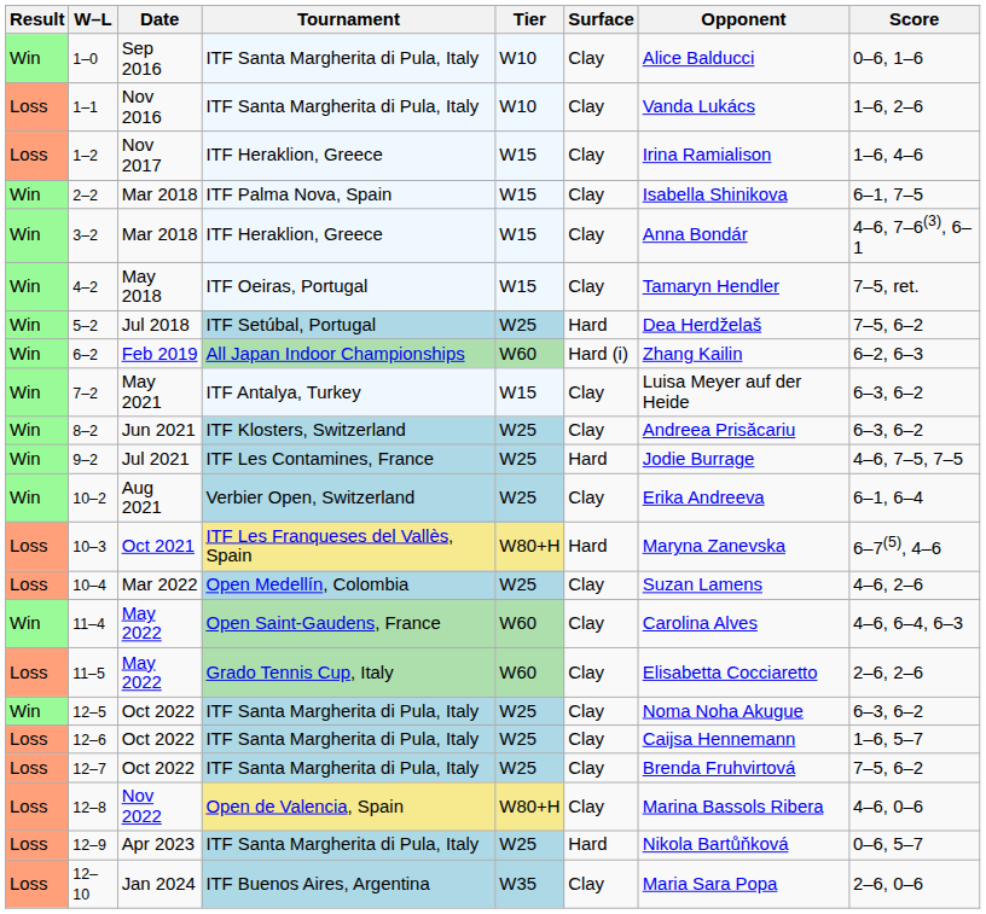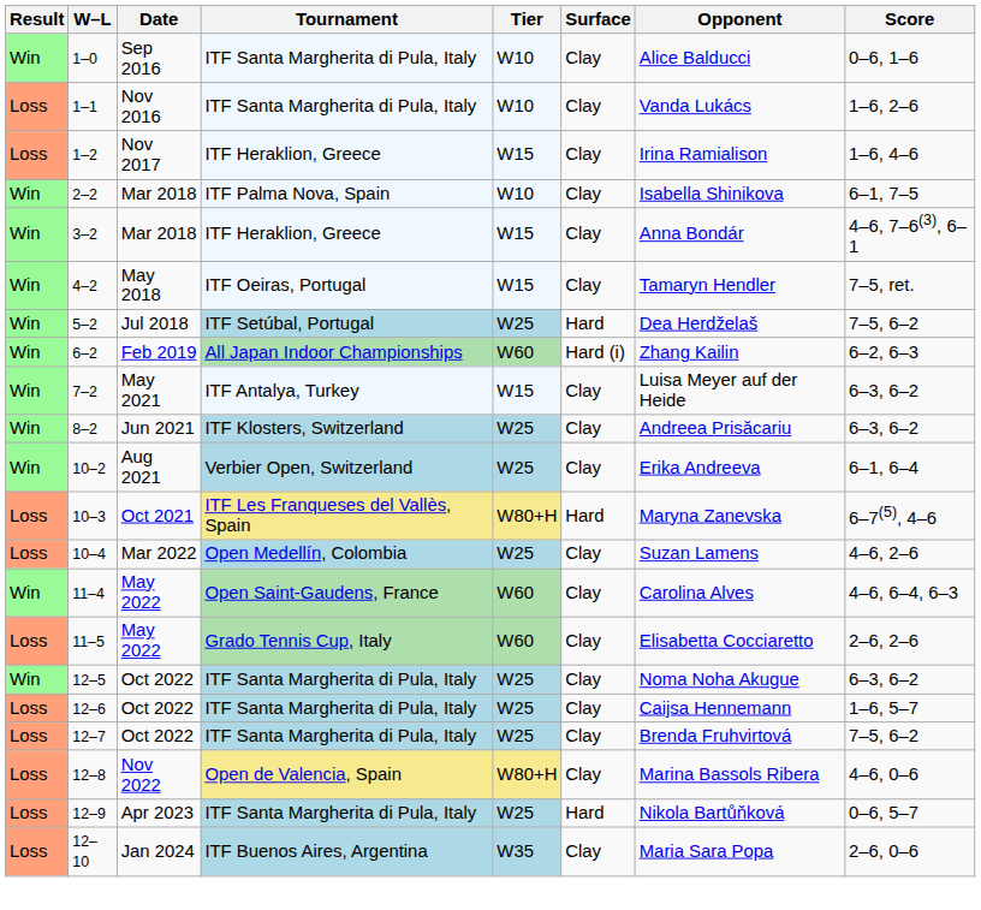2–2 | Tier: W15 -> W10
- row: Win | 9–2 | Jul 2021 | ITF Les Contamines, France | W25 | Hard | Jodie Burrage | 4–6, 7–5, 7–5
